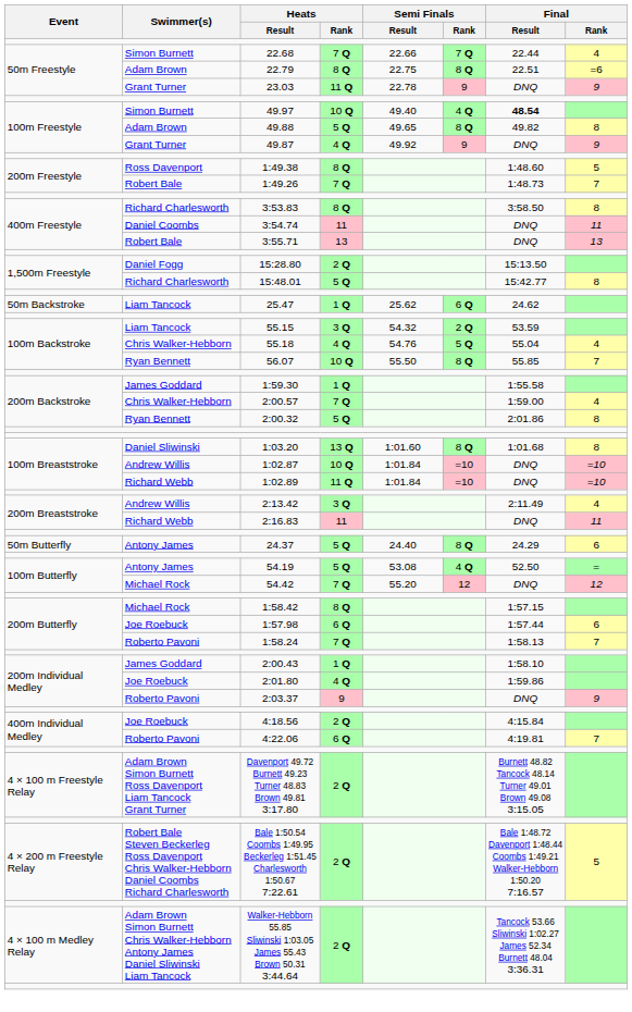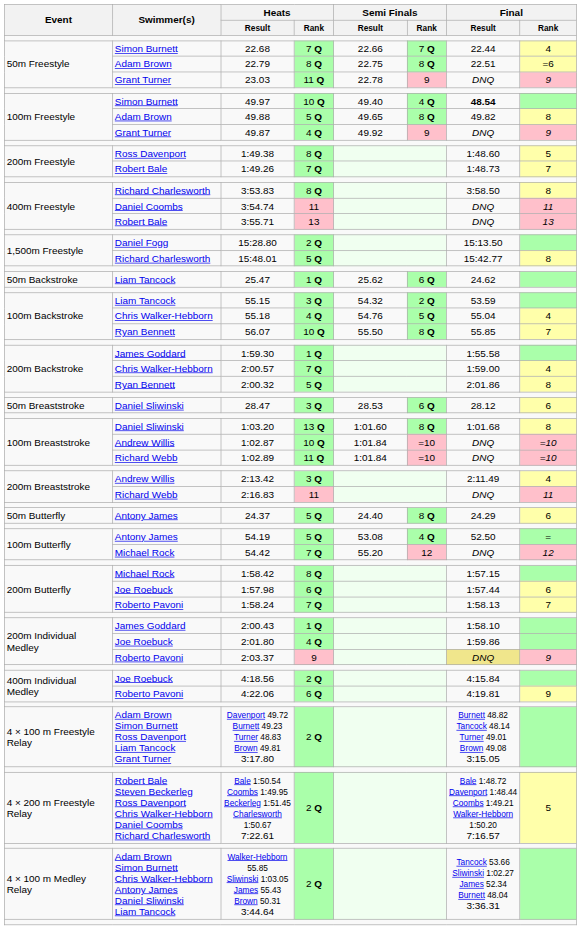+ row: 50m Breaststroke | Daniel Sliwinski | 28.47 | 3 Q | 28.53 | 6 Q | 28.12 | 6
2:03.37 | Final / Result: no background -> khaki background
4:22.06 | Final / Rank: 7 -> 9
